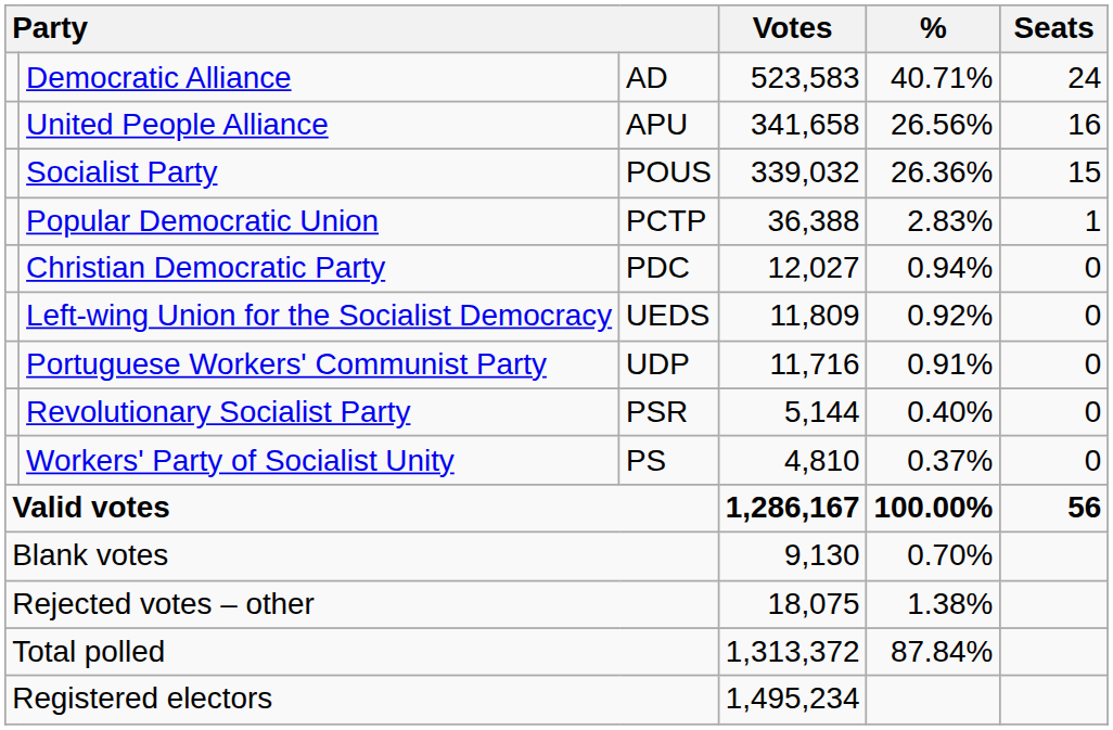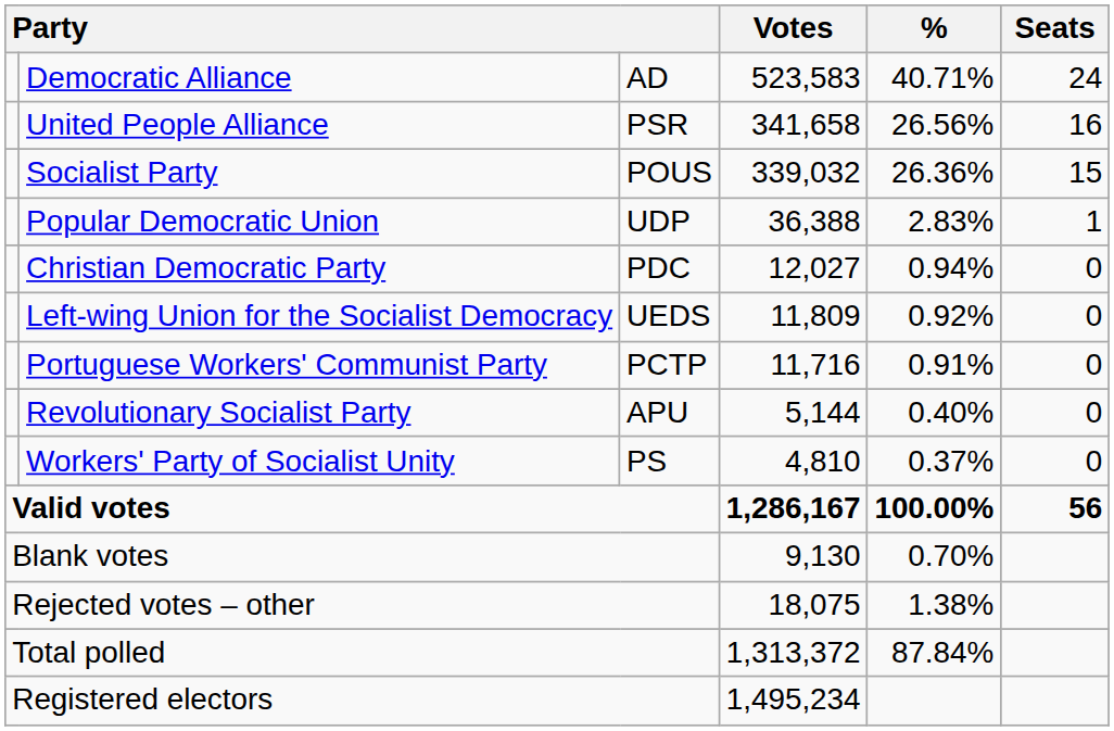United People Alliance | column 3: APU -> PSR
Popular Democratic Union | column 3: PCTP -> UDP
Portuguese Workers' Communist Party | column 3: UDP -> PCTP
Revolutionary Socialist Party | column 3: PSR -> APU
